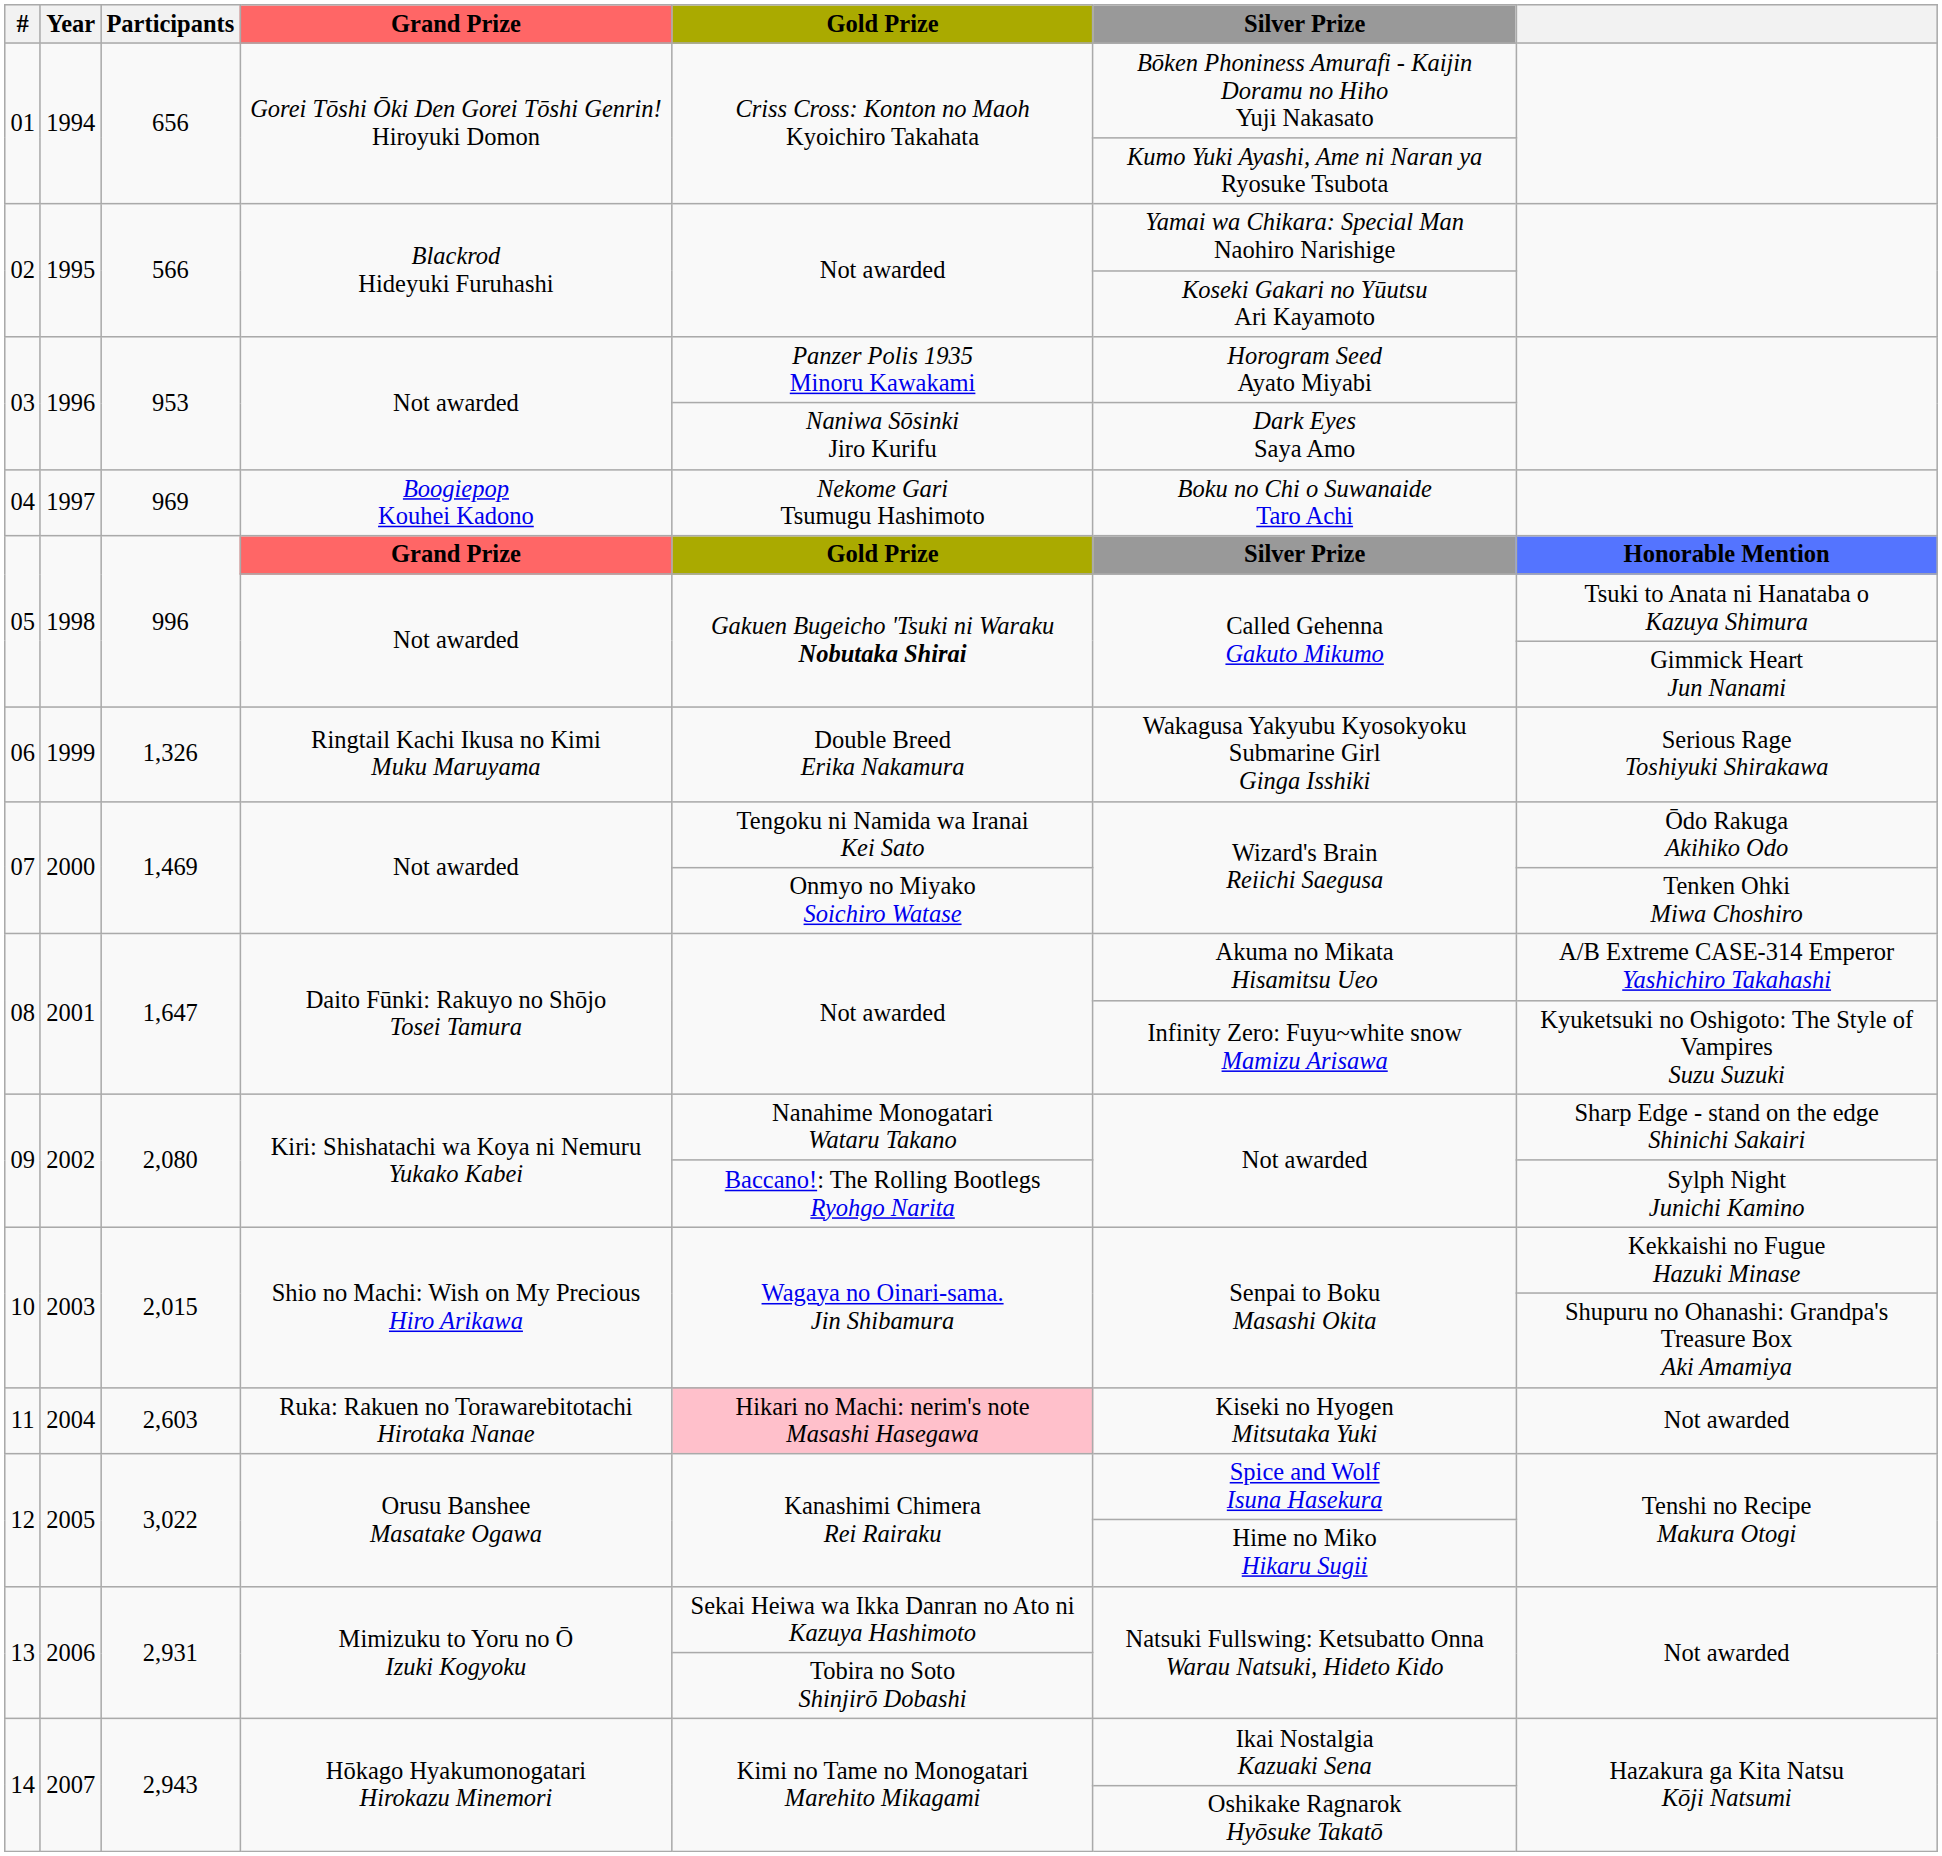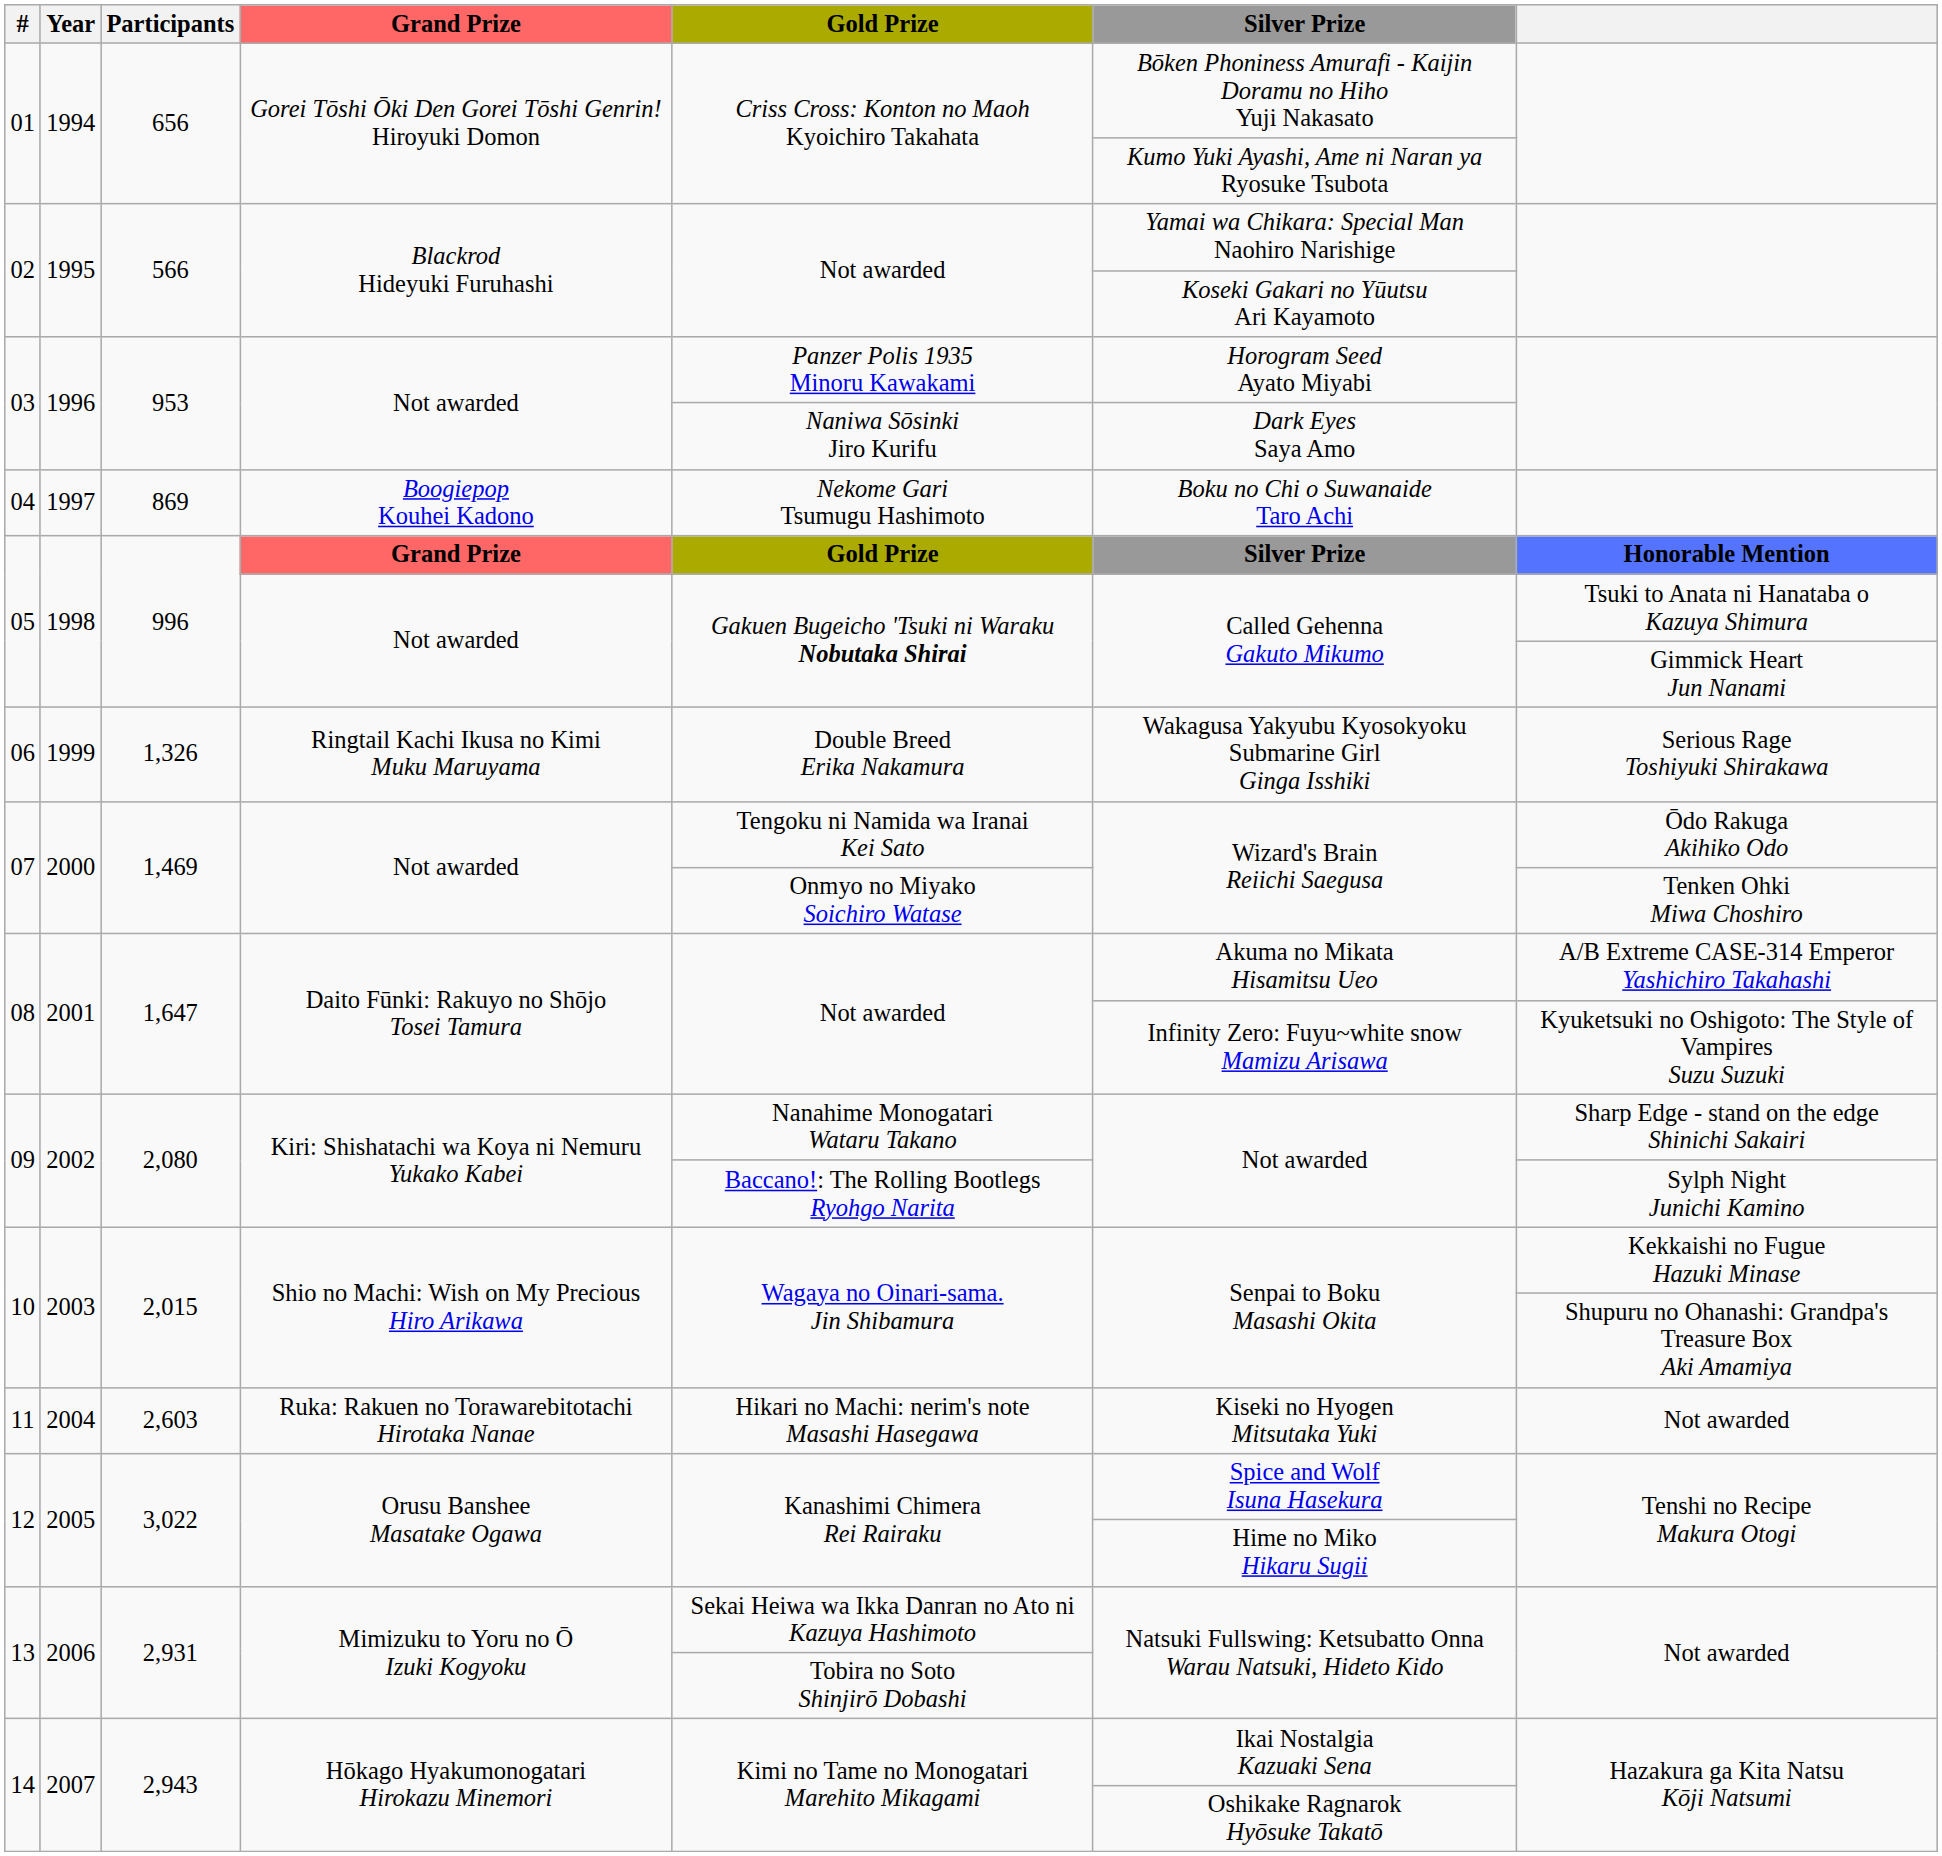04 | Participants: 969 -> 869
11 | Gold Prize: pink background -> no background
